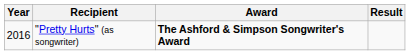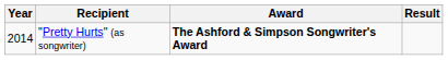"Pretty Hurts" (as songwriter) | Year: 2016 -> 2014
